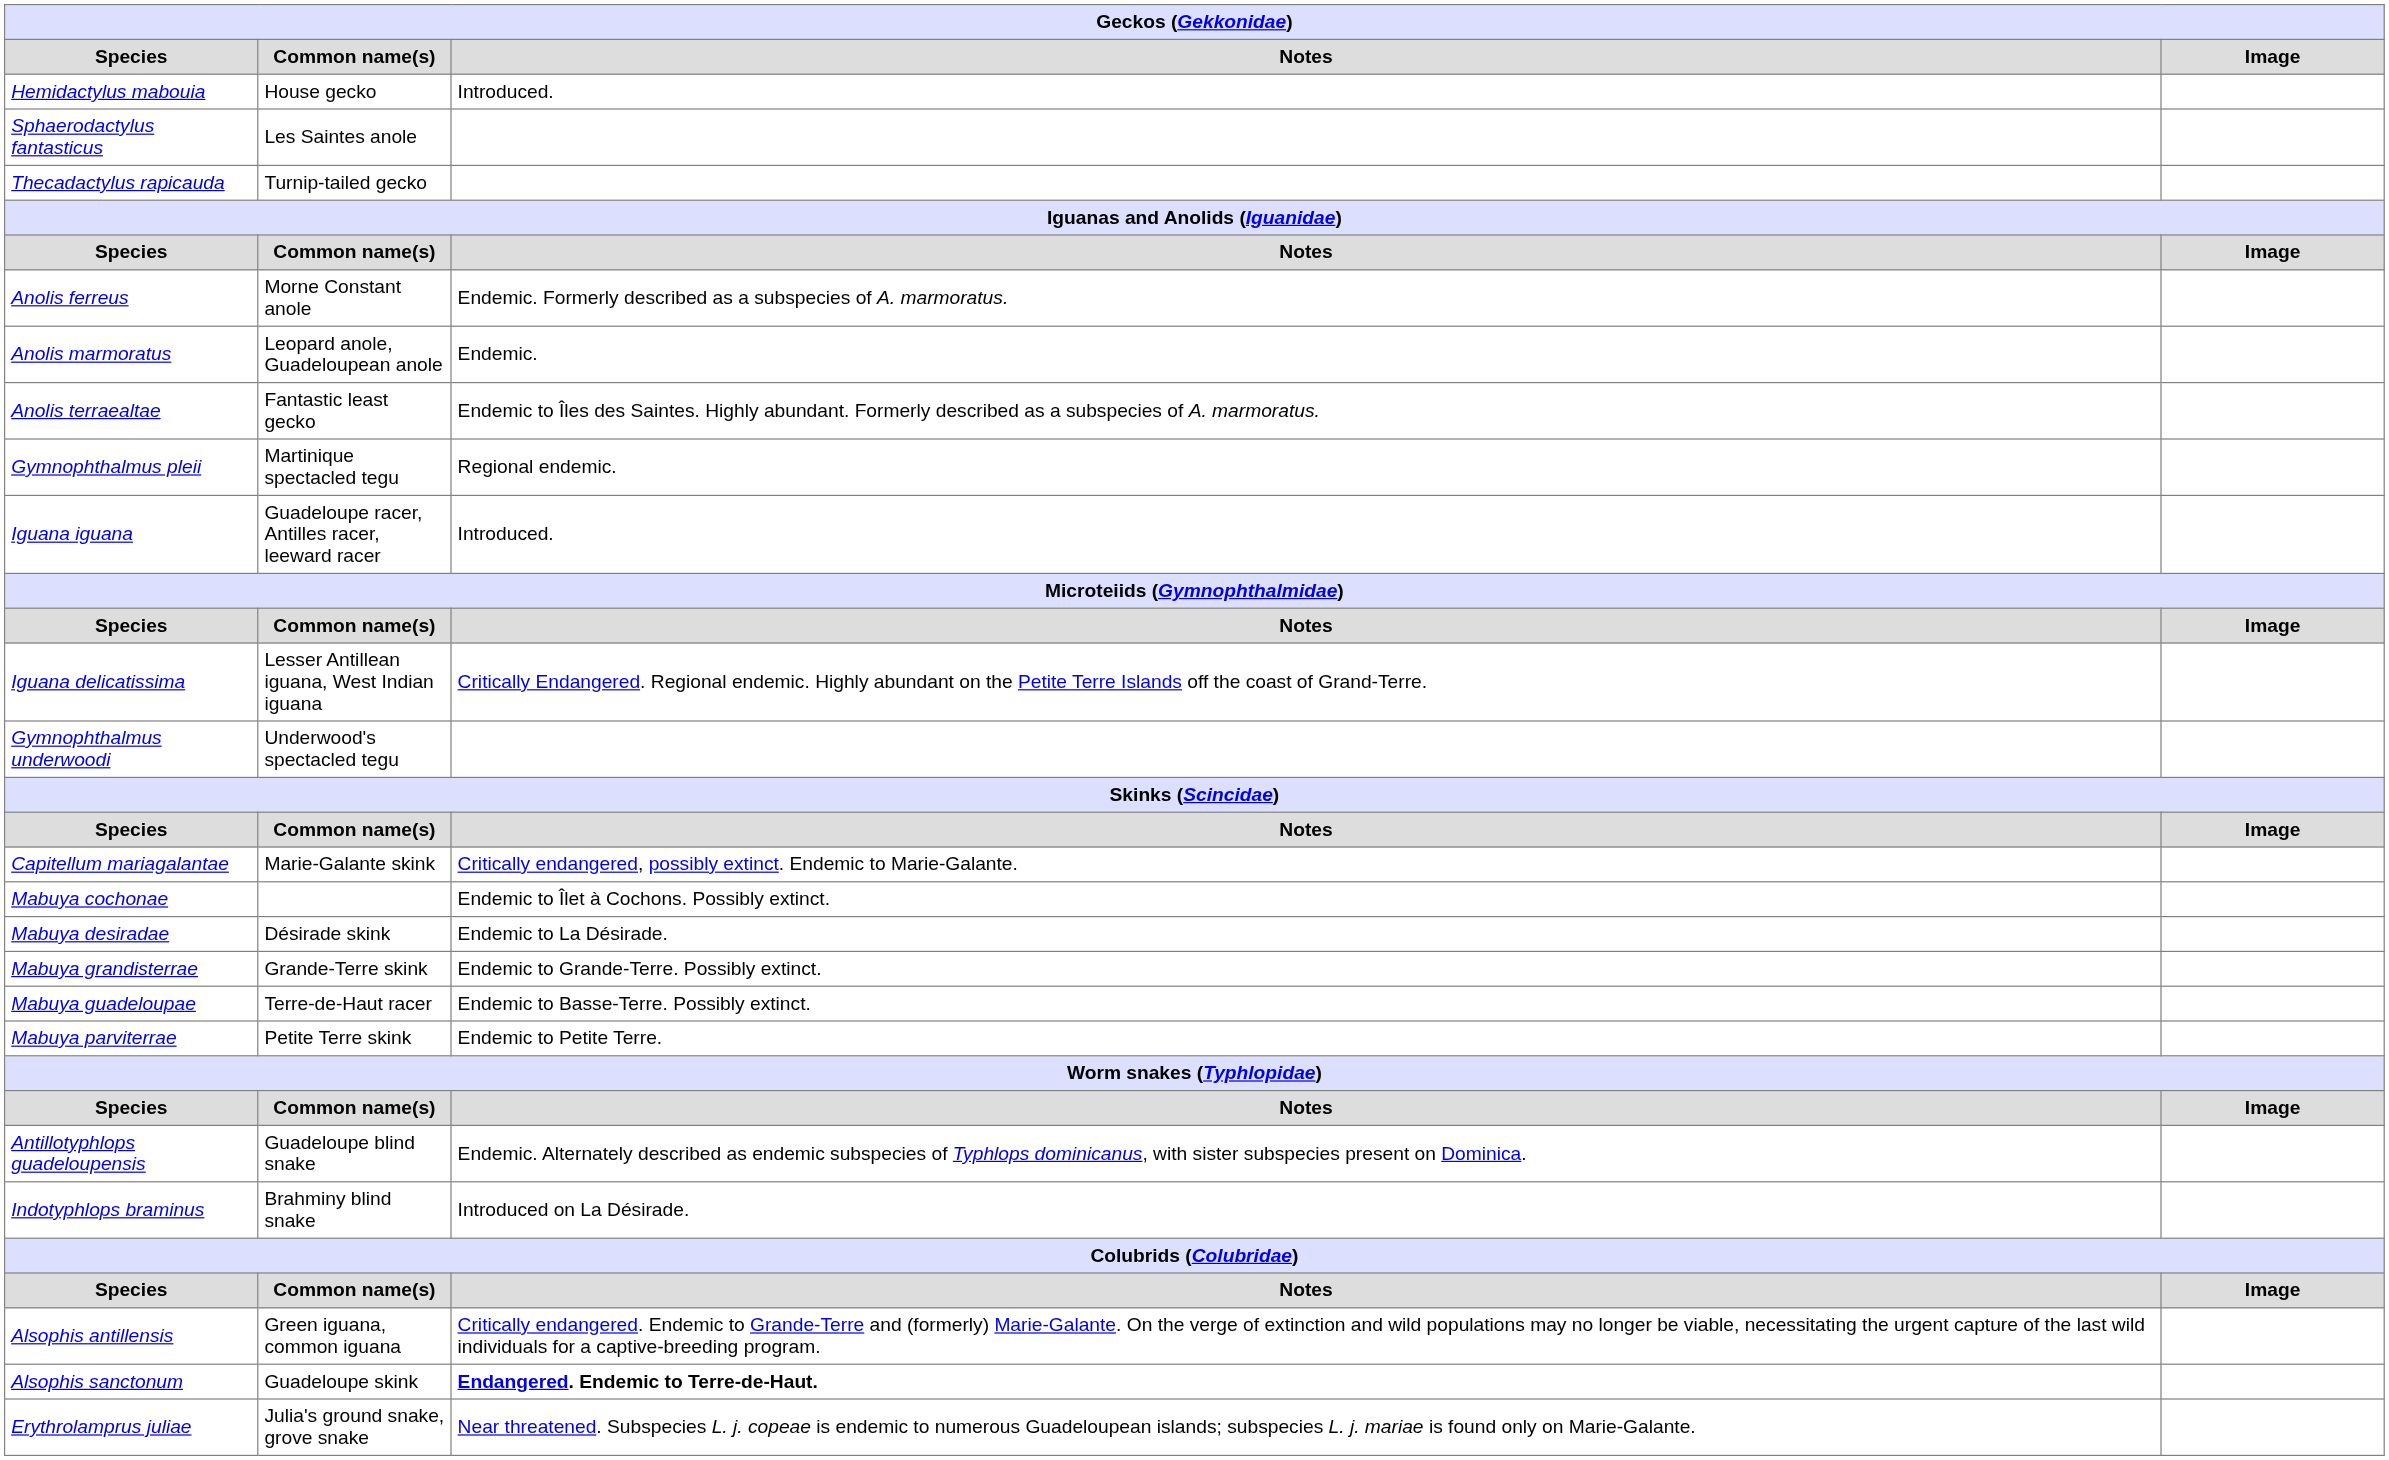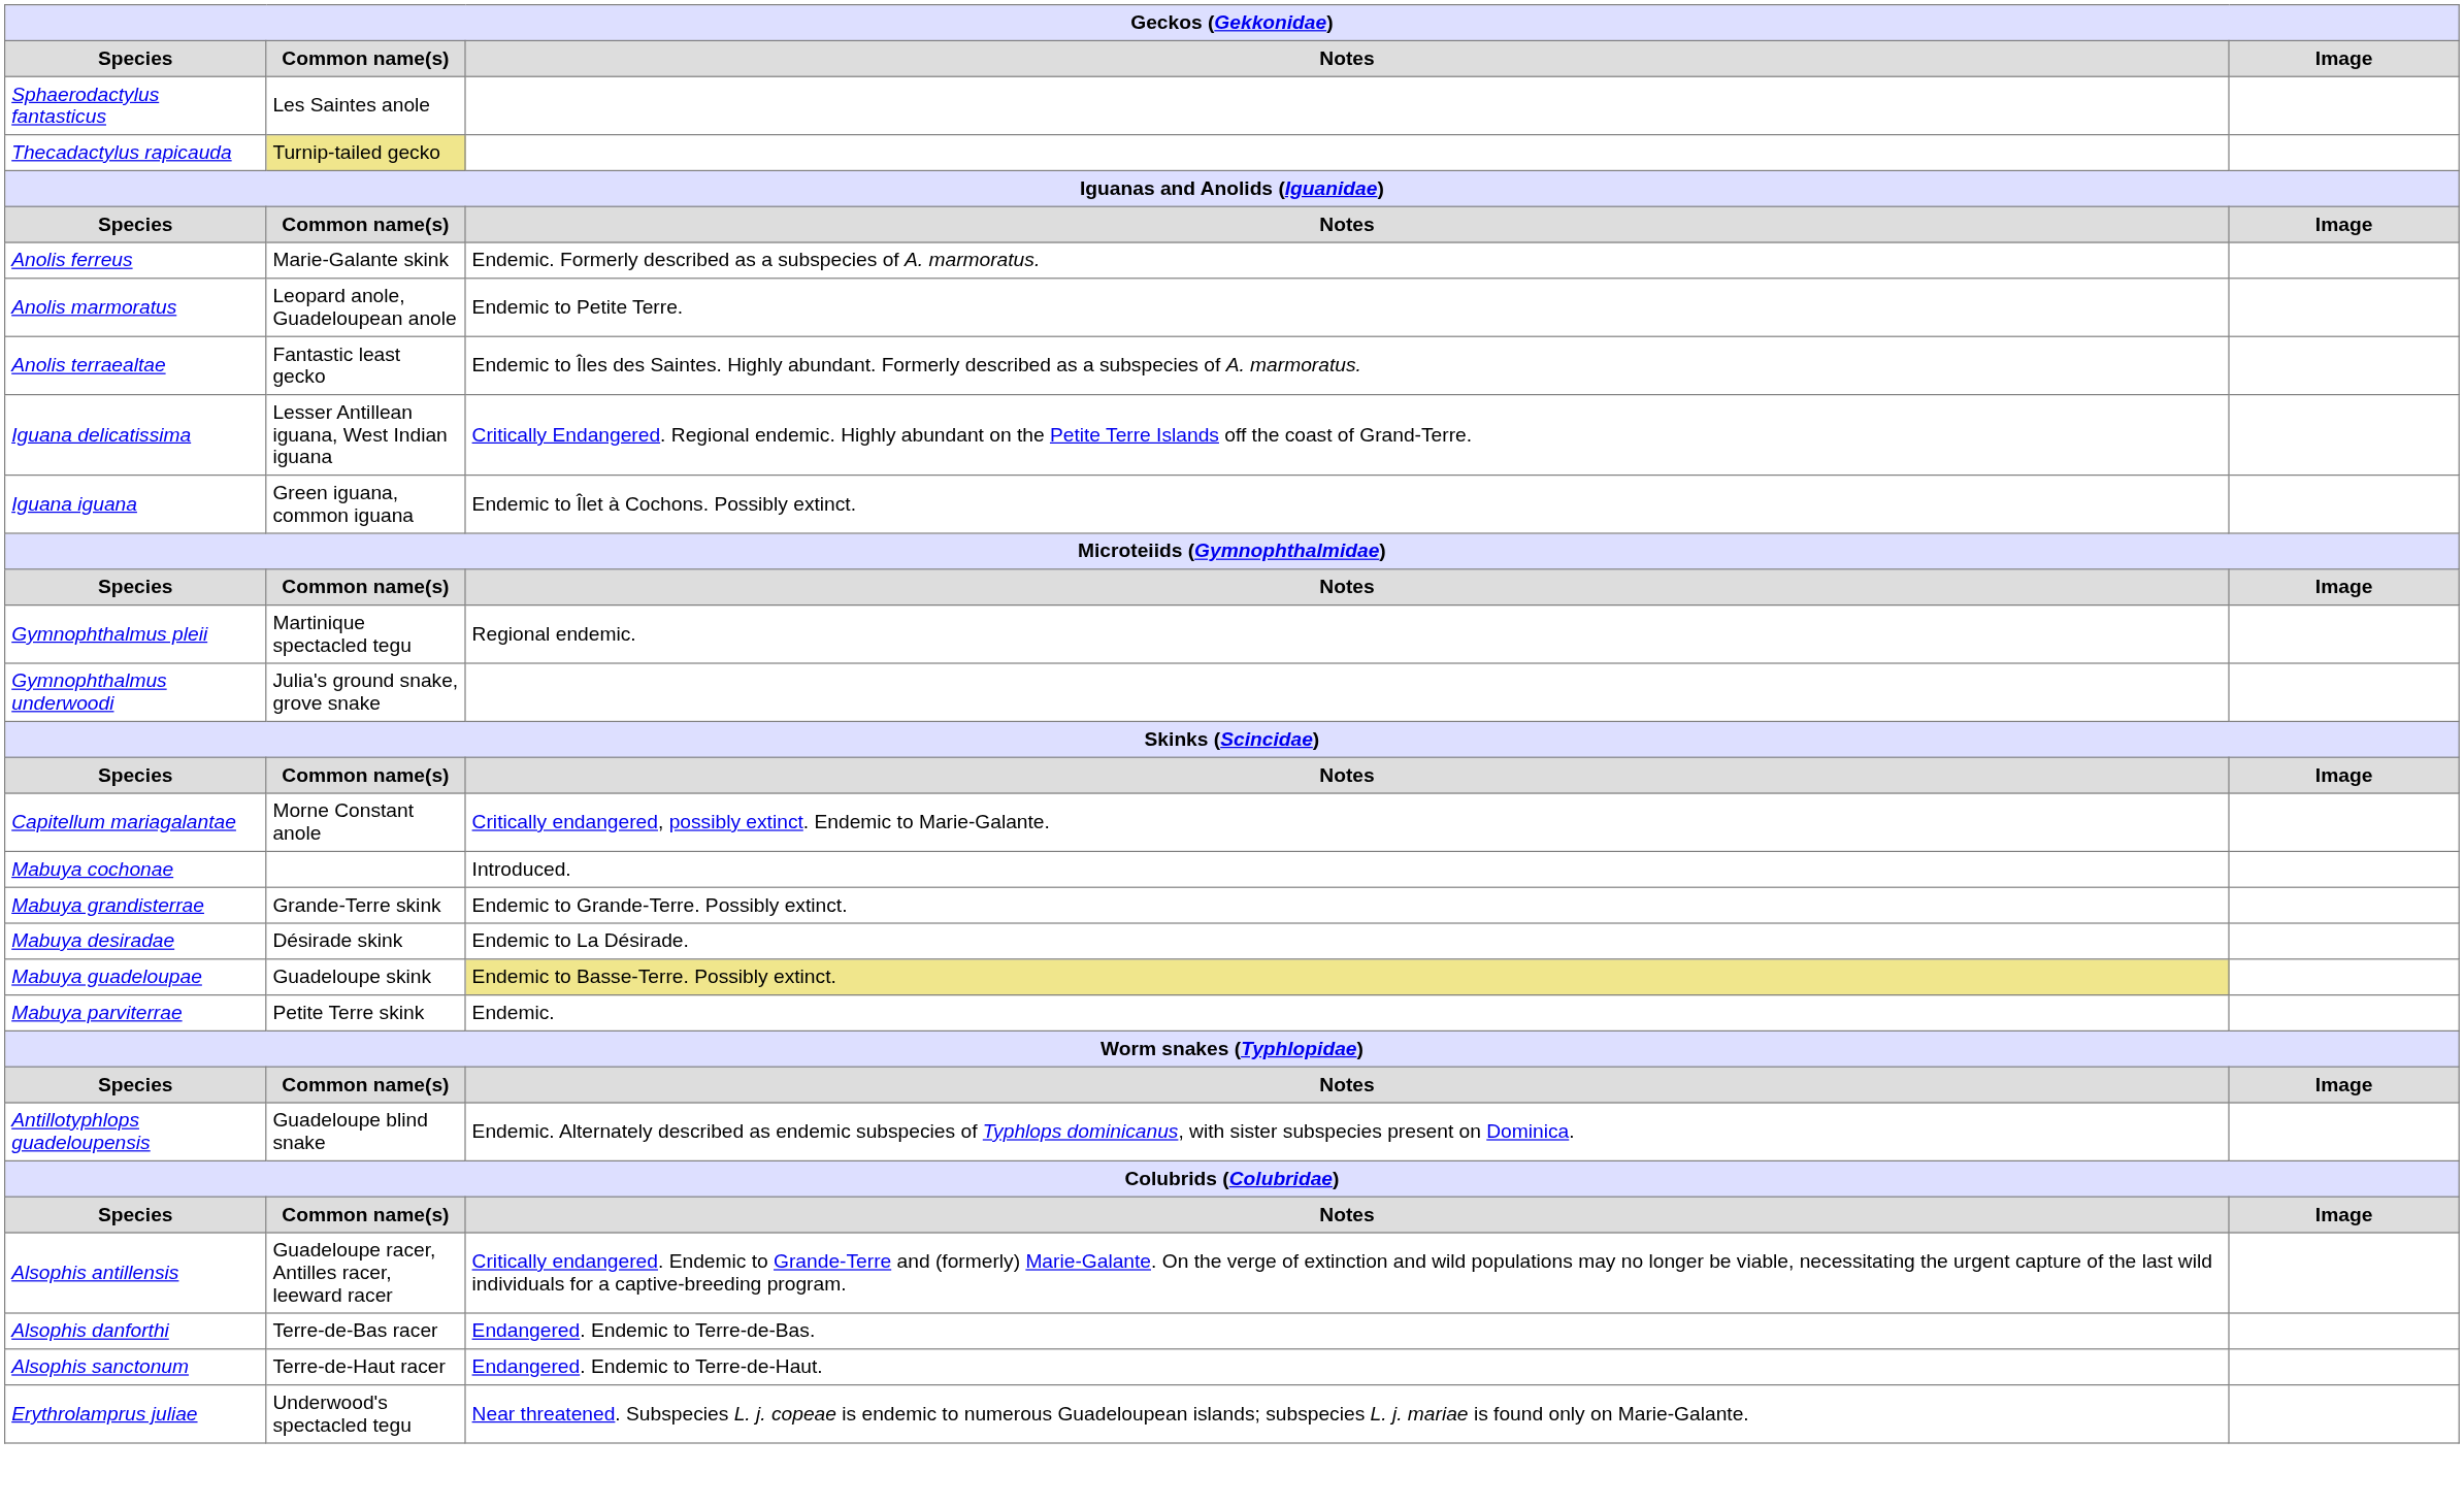- row: Hemidactylus mabouia | House gecko | Introduced.
Thecadactylus rapicauda | Common name(s): no background -> khaki background
Anolis ferreus | Common name(s): Morne Constant anole -> Marie-Galante skink
Anolis marmoratus | Notes: Endemic. -> Endemic to Petite Terre.
rows swapped: Iguana delicatissima <-> Gymnophthalmus pleii
Iguana iguana | Common name(s): Guadeloupe racer, Antilles racer, leeward racer -> Green iguana, common iguana
Iguana iguana | Notes: Introduced. -> Endemic to Îlet à Cochons. Possibly extinct.
Gymnophthalmus underwoodi | Common name(s): Underwood's spectacled tegu -> Julia's ground snake, grove snake
Capitellum mariagalantae | Common name(s): Marie-Galante skink -> Morne Constant anole
Mabuya cochonae | Notes: Endemic to Îlet à Cochons. Possibly extinct. -> Introduced.
rows swapped: Mabuya desiradae <-> Mabuya grandisterrae
Mabuya guadeloupae | Common name(s): Terre-de-Haut racer -> Guadeloupe skink
Mabuya guadeloupae | Notes: no background -> khaki background
Mabuya parviterrae | Notes: Endemic to Petite Terre. -> Endemic.
- row: Indotyphlops braminus | Brahminy blind snake | Introduced on La Désirade.
Alsophis antillensis | Common name(s): Green iguana, common iguana -> Guadeloupe racer, Antilles racer, leeward racer
+ row: Alsophis danforthi | Terre-de-Bas racer | Endangered. Endemic to Terre-de-Bas.
Alsophis sanctonum | Common name(s): Guadeloupe skink -> Terre-de-Haut racer
Alsophis sanctonum | Notes: bold -> normal
Erythrolamprus juliae | Common name(s): Julia's ground snake, grove snake -> Underwood's spectacled tegu
